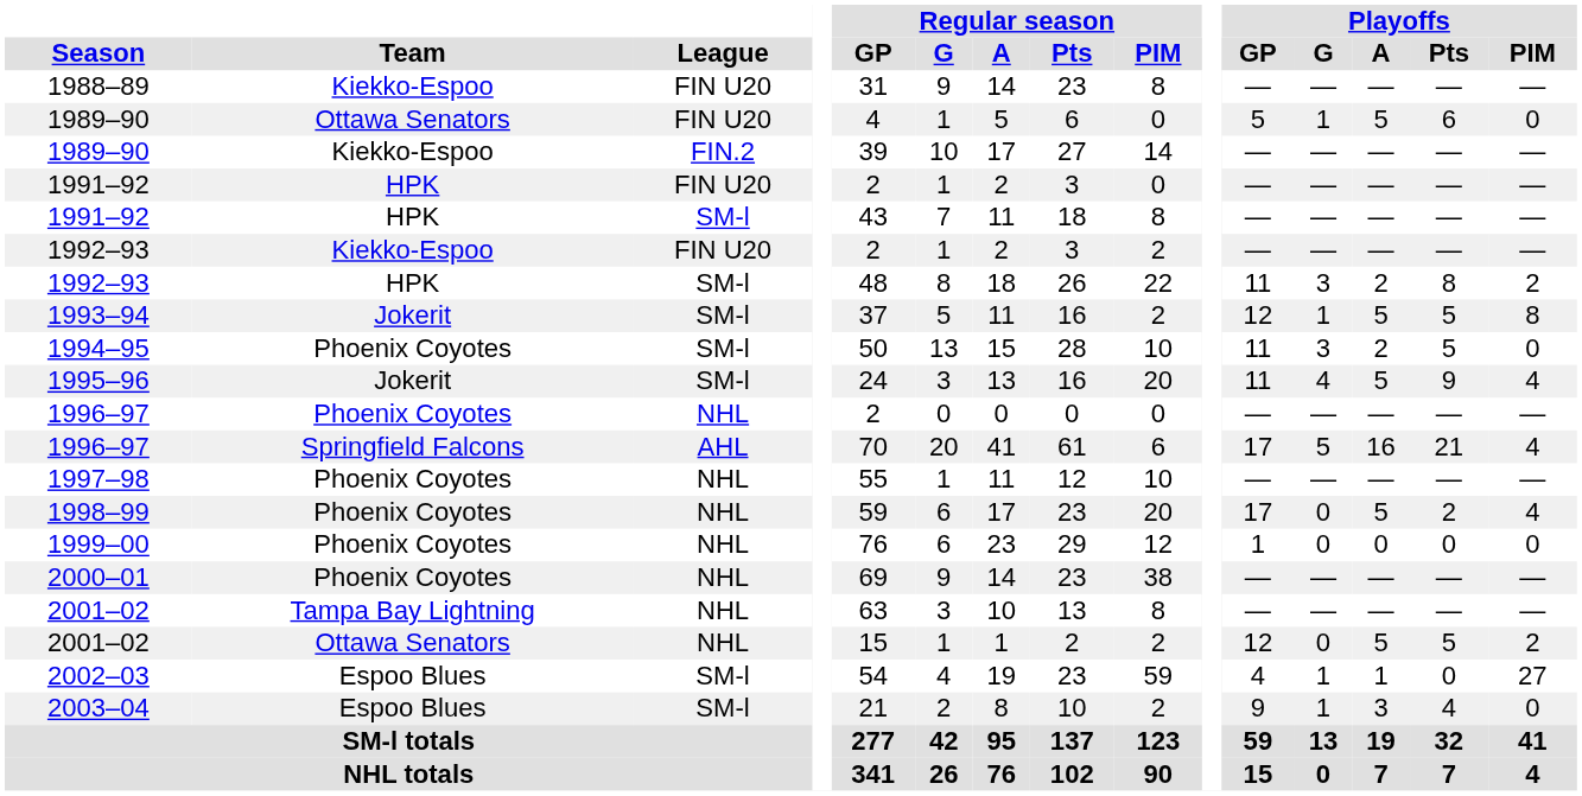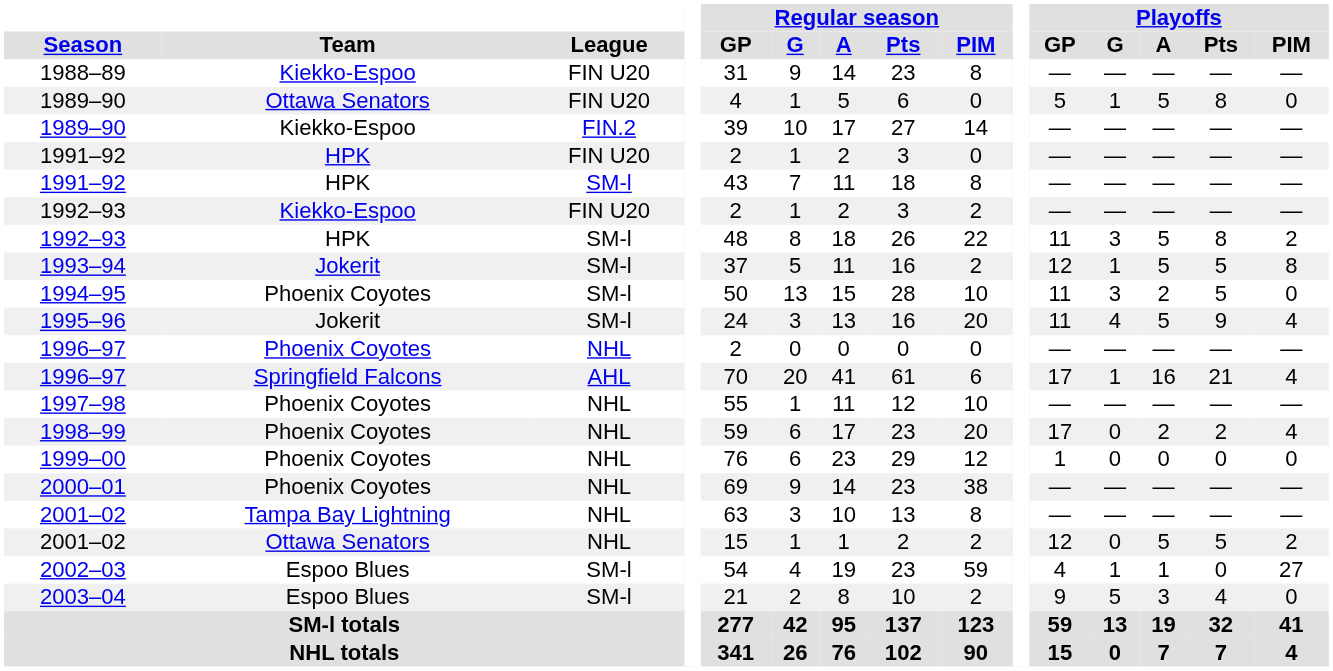1989–90 / FIN U20 | Playoffs / Pts: 6 -> 8
1992–93 / SM-l | Playoffs / A: 2 -> 5
1996–97 / AHL | Playoffs / G: 5 -> 1
1998–99 | Playoffs / A: 5 -> 2
2003–04 | Playoffs / G: 1 -> 5
